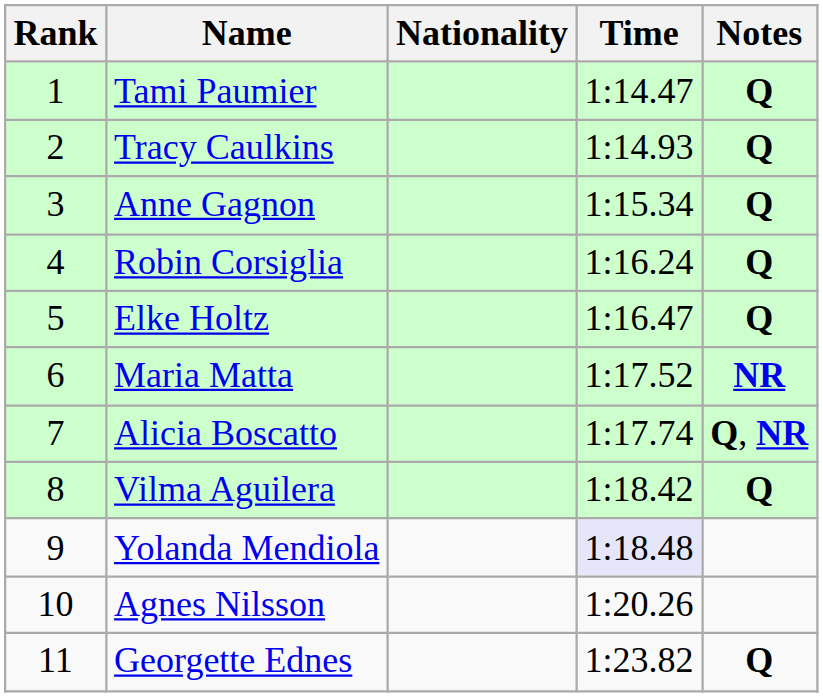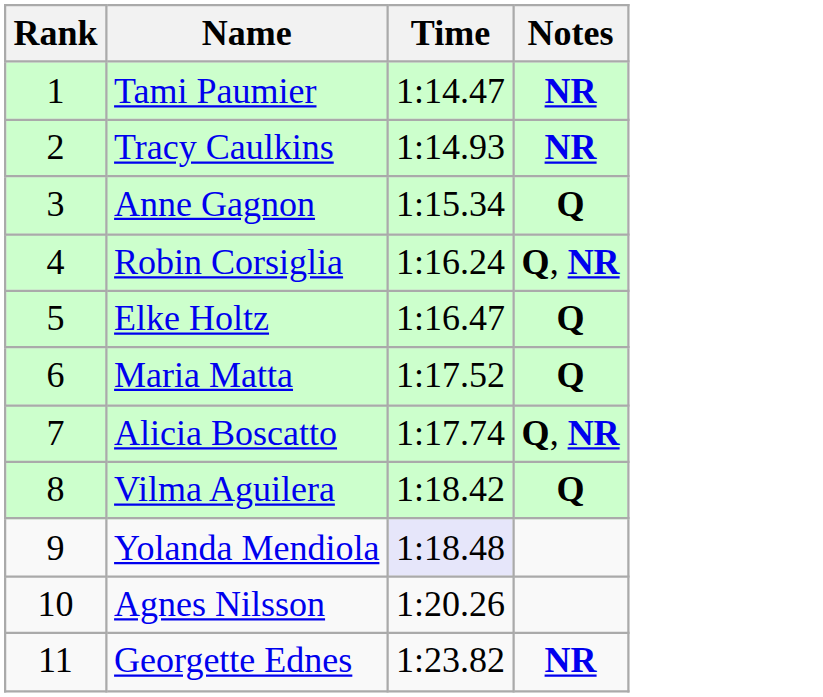- column: Nationality
Tami Paumier | Notes: Q -> NR
Tracy Caulkins | Notes: Q -> NR
Robin Corsiglia | Notes: Q -> Q, NR
Maria Matta | Notes: NR -> Q
Georgette Ednes | Notes: Q -> NR
